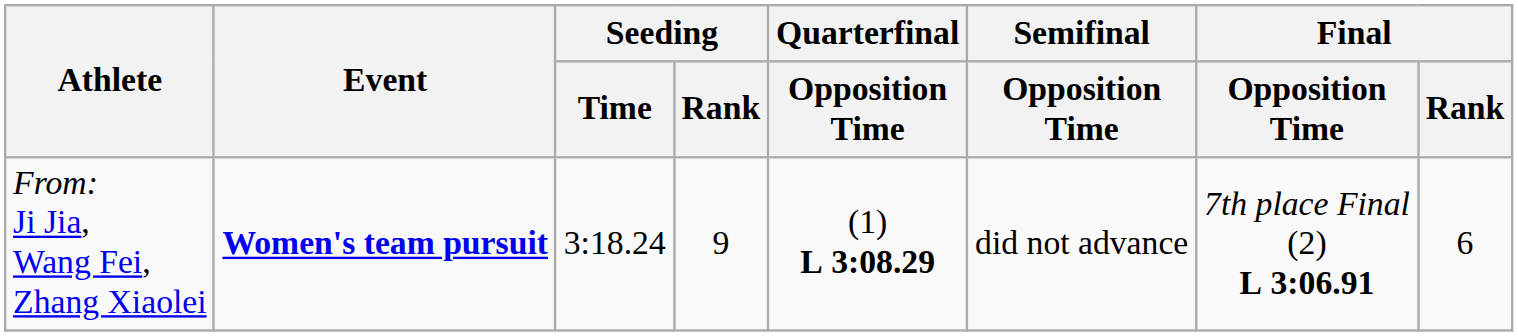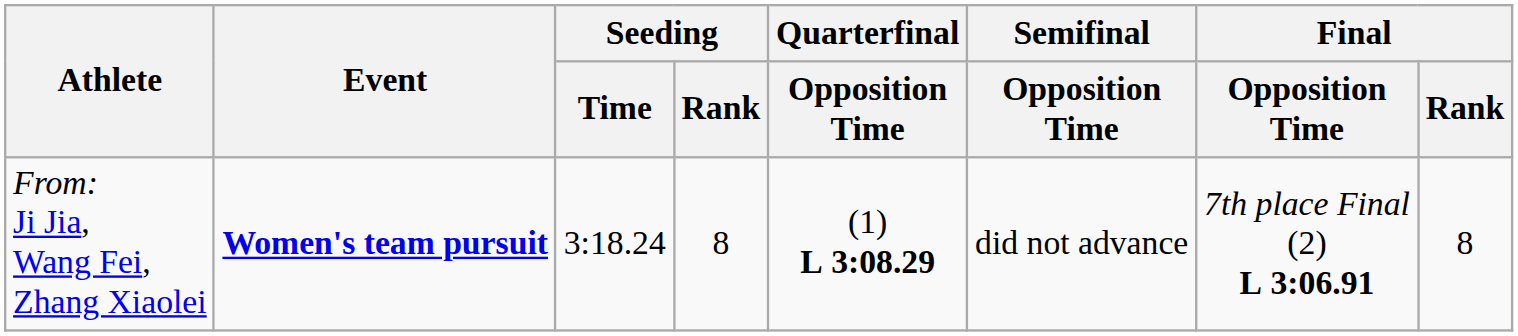From: Ji Jia, Wang Fei, Zhang Xiaolei | Seeding / Rank: 9 -> 8
From: Ji Jia, Wang Fei, Zhang Xiaolei | Final / Rank: 6 -> 8
